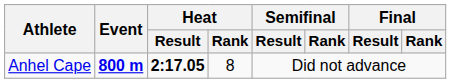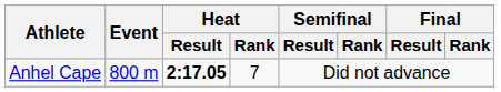Anhel Cape | Event: bold -> normal
Anhel Cape | Heat / Rank: 8 -> 7
